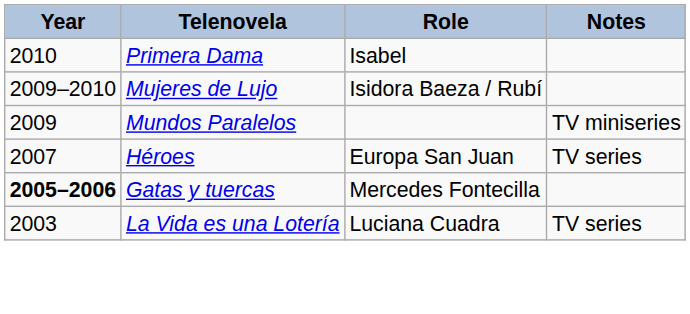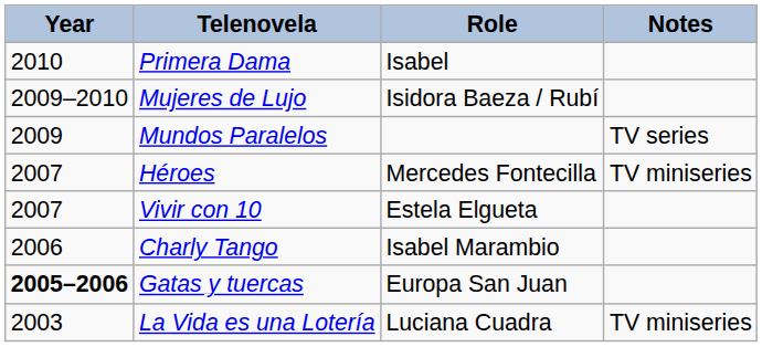Mundos Paralelos | Notes: TV miniseries -> TV series
Héroes | Role: Europa San Juan -> Mercedes Fontecilla
Héroes | Notes: TV series -> TV miniseries
+ row: 2007 | Vivir con 10 | Estela Elgueta
+ row: 2006 | Charly Tango | Isabel Marambio
Gatas y tuercas | Role: Mercedes Fontecilla -> Europa San Juan
La Vida es una Lotería | Notes: TV series -> TV miniseries
